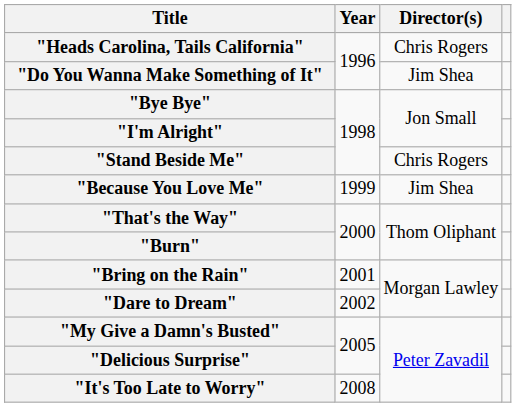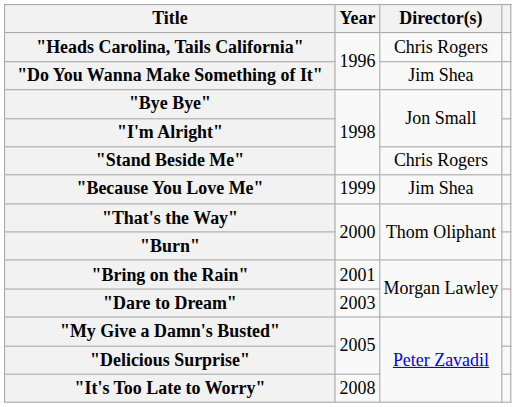"Dare to Dream" | Year: 2002 -> 2003
